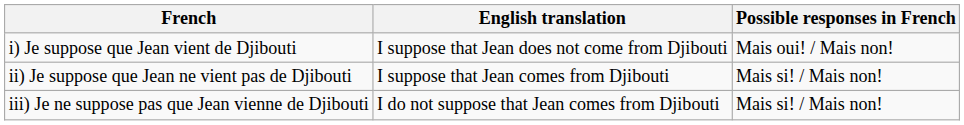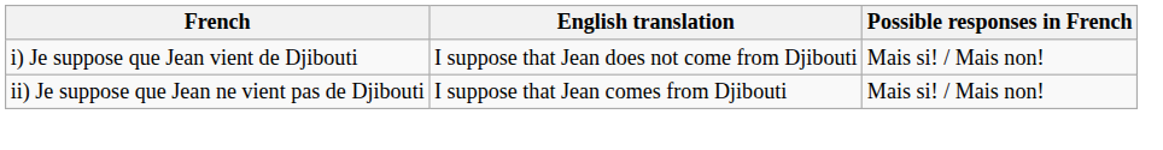i) Je suppose que Jean vient de Djibouti | Possible responses in French: Mais oui! / Mais non! -> Mais si! / Mais non!
- row: iii) Je ne suppose pas que Jean vienne de Djibouti | I do not suppose that Jean comes from Djibouti | Mais si! / Mais non!
